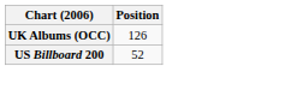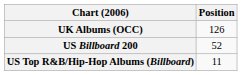+ row: US Top R&B/Hip-Hop Albums (Billboard) | 11
